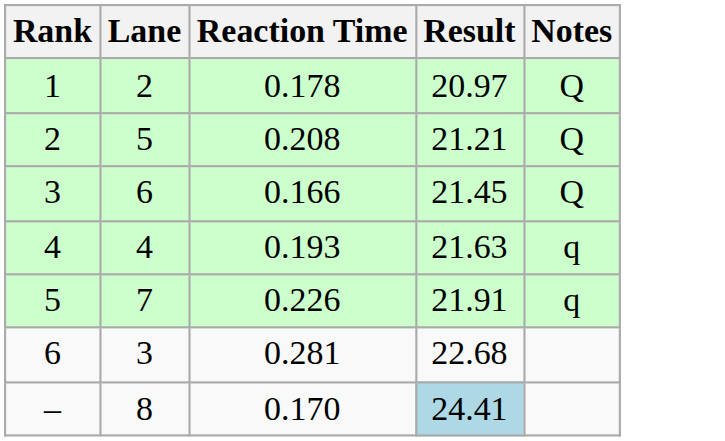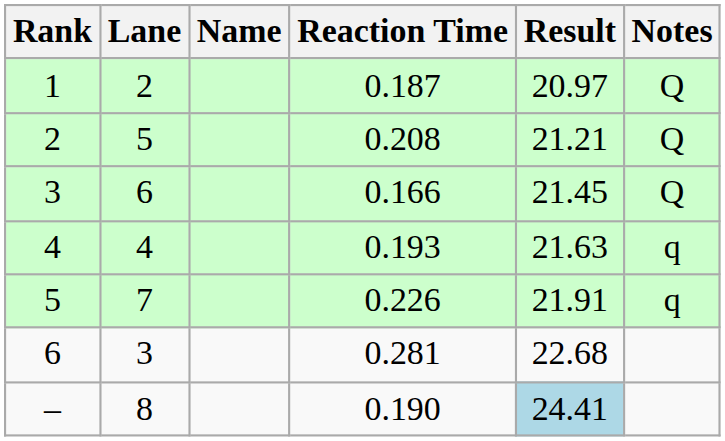+ column: Name
1 | Reaction Time: 0.178 -> 0.187
– | Reaction Time: 0.170 -> 0.190
